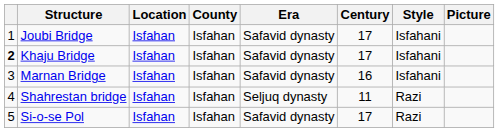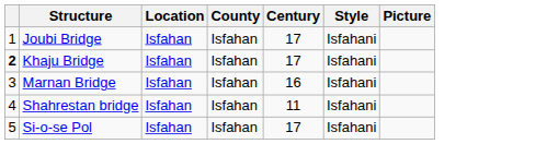- column: Era | Safavid dynasty | Safavid dynasty | Safavid dynasty | Seljuq dynasty | Safavid dynasty
Shahrestan bridge | Style: Razi -> Isfahani
Si-o-se Pol | Style: Razi -> Isfahani
